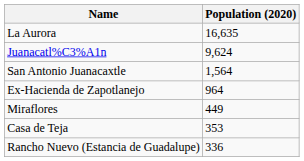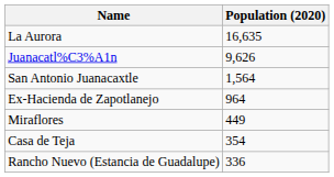Juanacatl%C3%A1n | Population (2020): 9,624 -> 9,626
Casa de Teja | Population (2020): 353 -> 354
